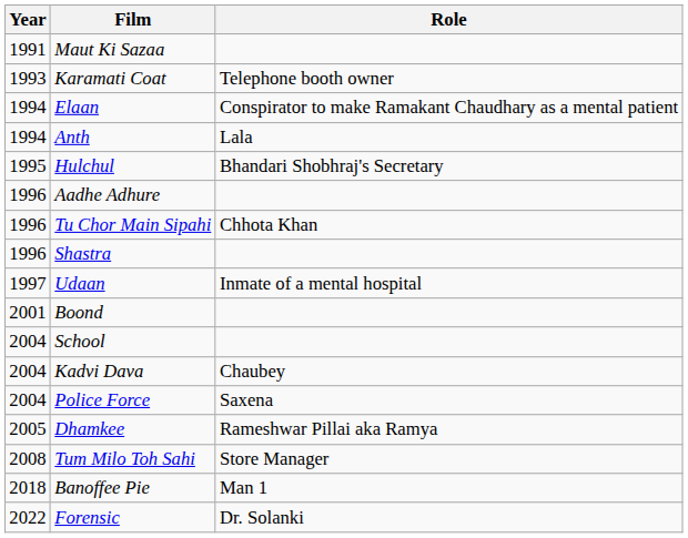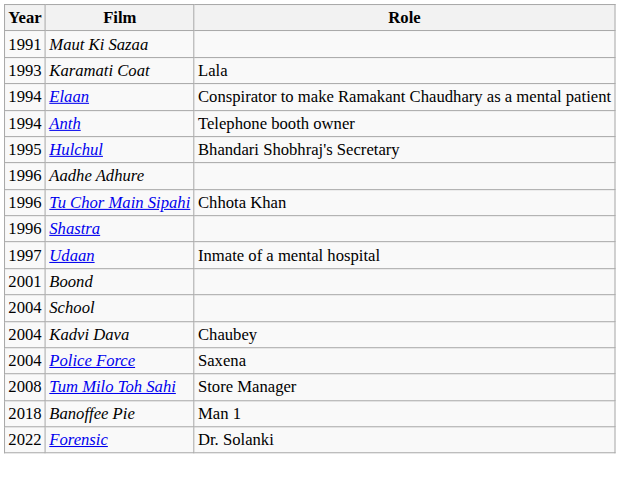Karamati Coat | Role: Telephone booth owner -> Lala
Anth | Role: Lala -> Telephone booth owner
- row: 2005 | Dhamkee | Rameshwar Pillai aka Ramya
